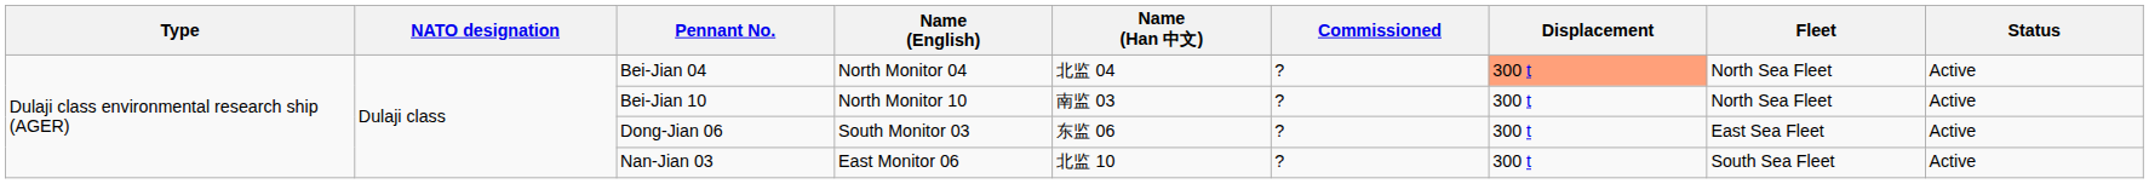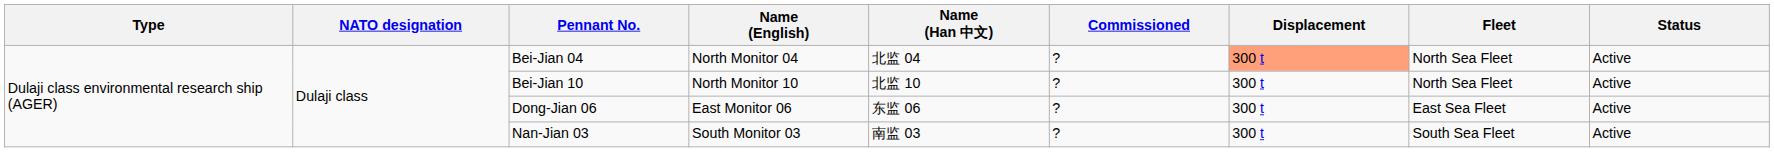Bei-Jian 10 | Name (Han 中文): 南监 03 -> 北监 10
Dong-Jian 06 | Name (English): South Monitor 03 -> East Monitor 06
Nan-Jian 03 | Name (English): East Monitor 06 -> South Monitor 03
Nan-Jian 03 | Name (Han 中文): 北监 10 -> 南监 03
